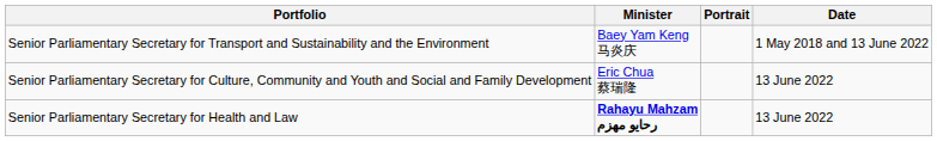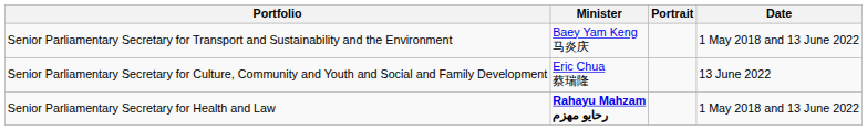Senior Parliamentary Secretary for Health and Law | Date: 13 June 2022 -> 1 May 2018 and 13 June 2022
